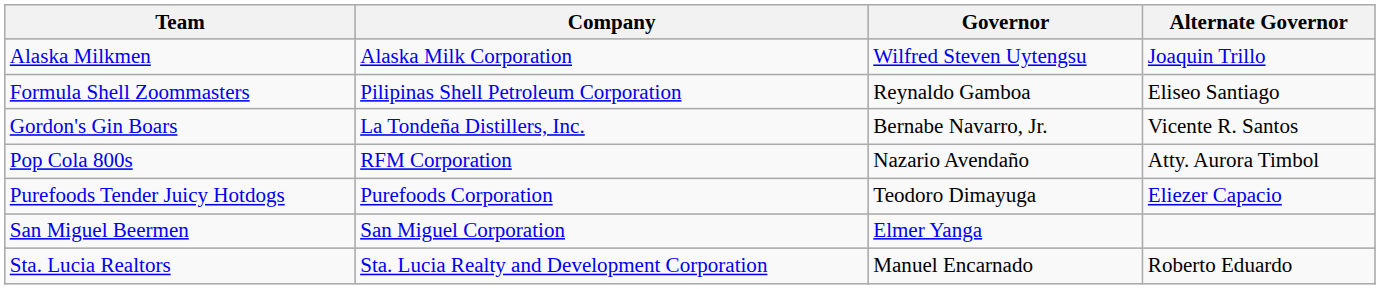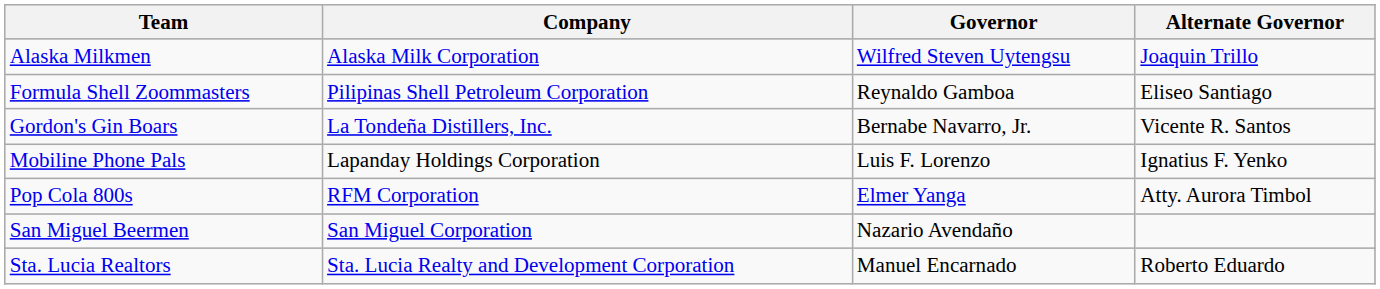+ row: Mobiline Phone Pals | Lapanday Holdings Corporation | Luis F. Lorenzo | Ignatius F. Yenko
Pop Cola 800s | Governor: Nazario Avendaño -> Elmer Yanga
- row: Purefoods Tender Juicy Hotdogs | Purefoods Corporation | Teodoro Dimayuga | Eliezer Capacio
San Miguel Beermen | Governor: Elmer Yanga -> Nazario Avendaño
